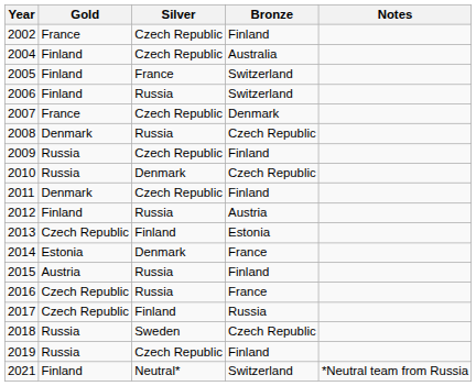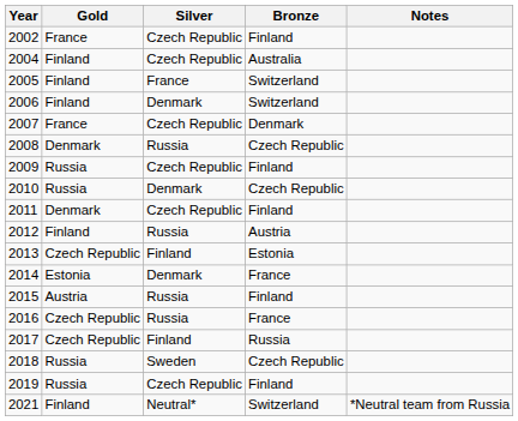2006 | Silver: Russia -> Denmark
